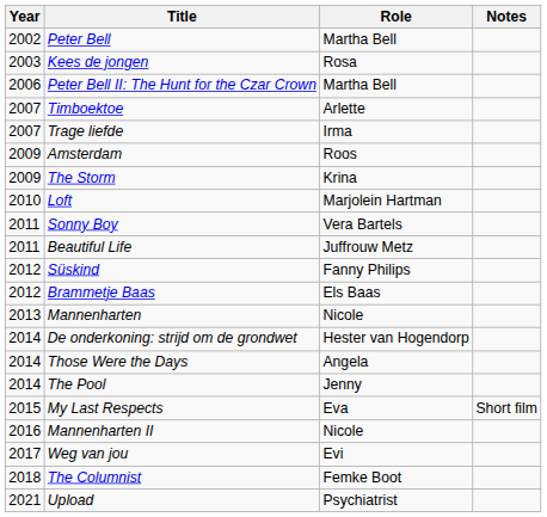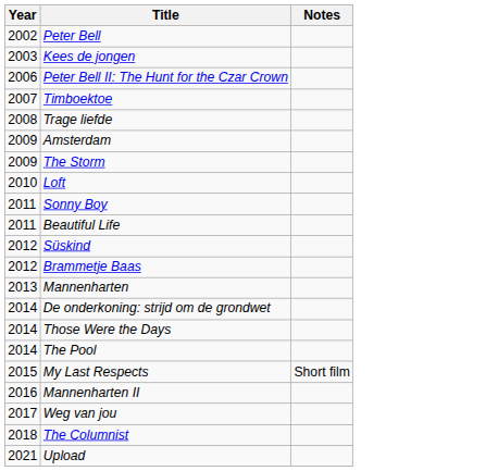- column: Role | Martha Bell | Rosa | Martha Bell | Arlette | Irma | Roos | Krina | Marjolein Hartman | Vera Bartels | Juffrouw Metz | Fanny Philips | Els Baas | Nicole | Hester van Hogendorp | Angela | Jenny | Eva | Nicole | Evi | Femke Boot | Psychiatrist
Trage liefde | Year: 2007 -> 2008
